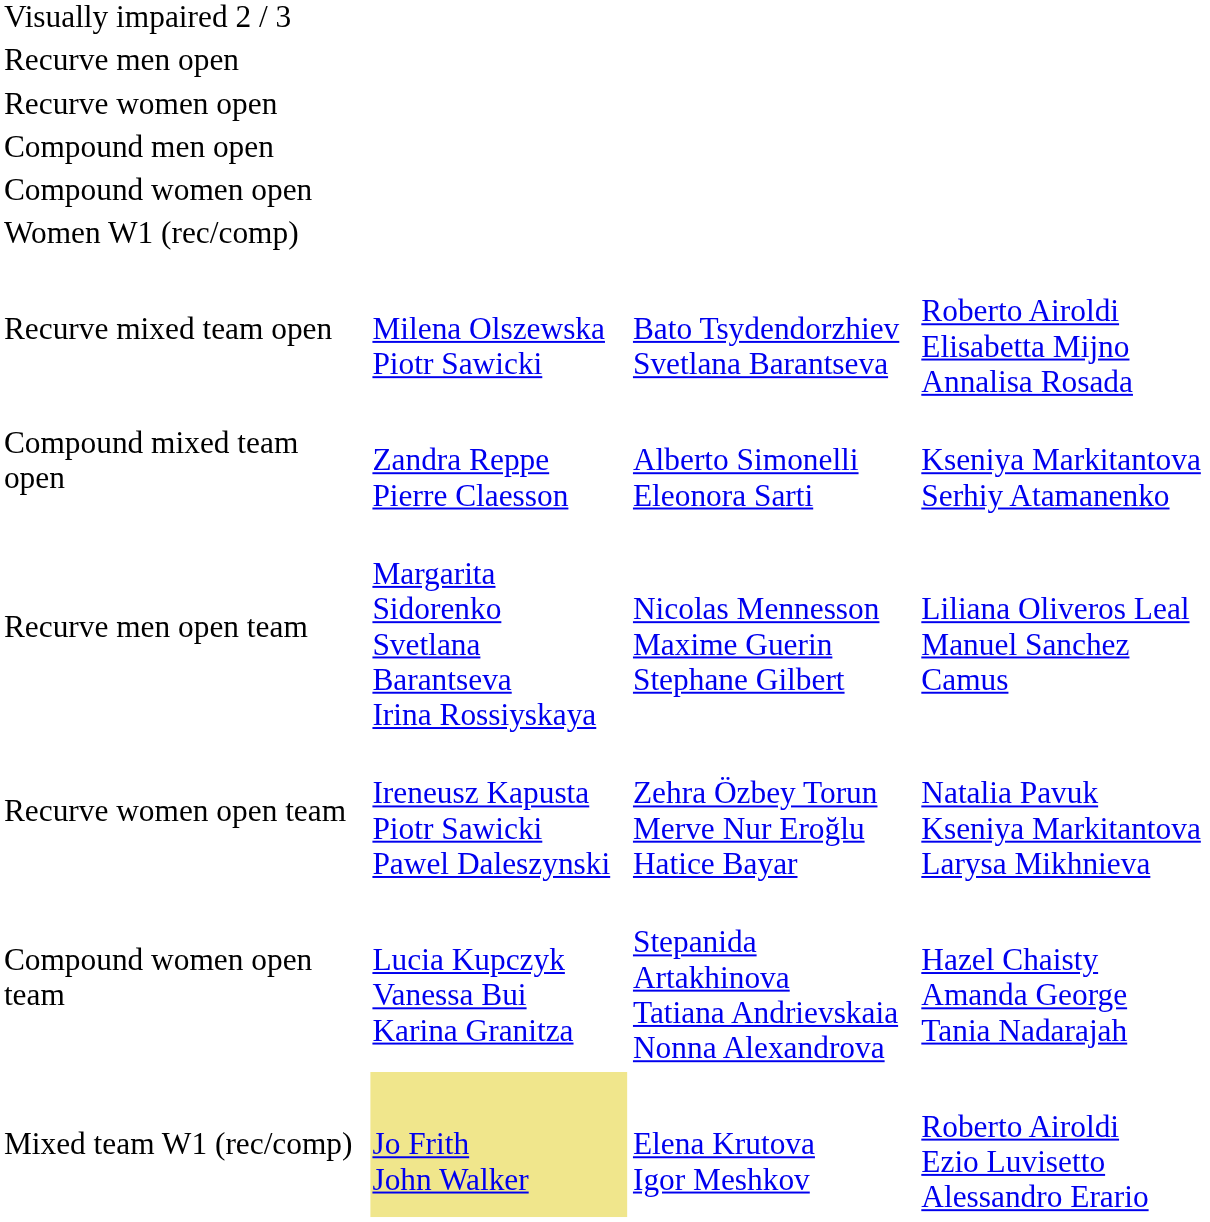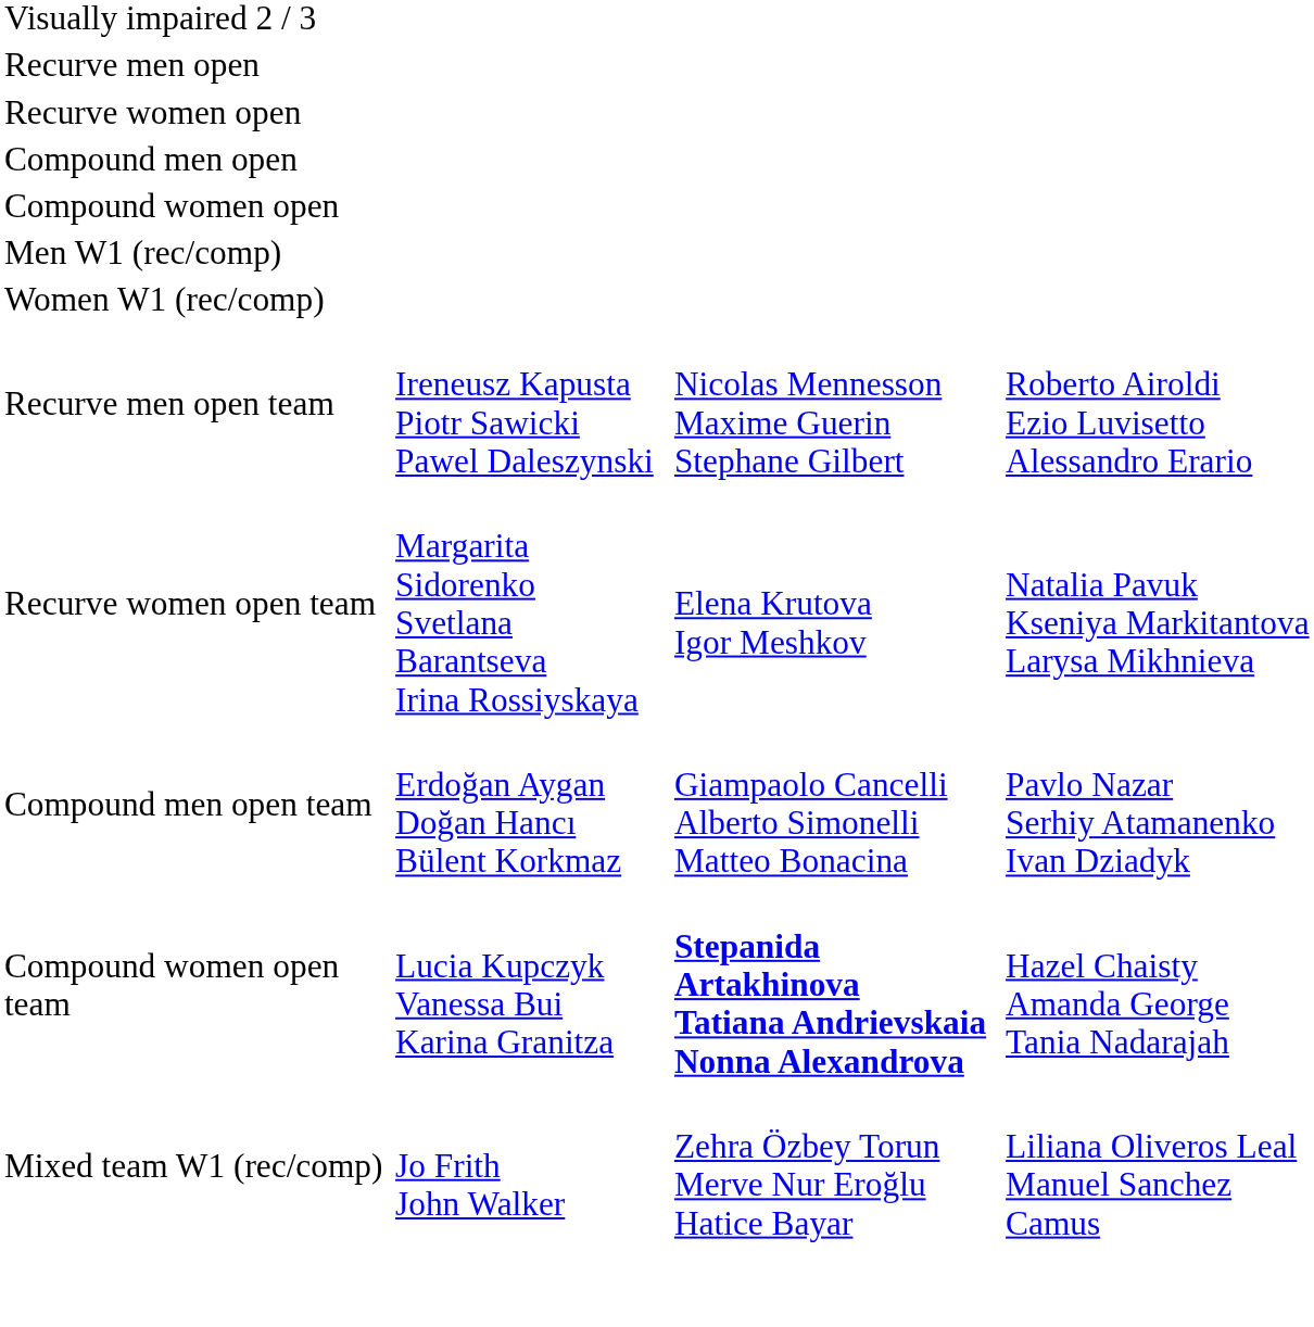+ row: Men W1 (rec/comp)
- row: Recurve mixed team open | Milena Olszewska Piotr Sawicki | Bato Tsydendorzhiev Svetlana Barantseva | Roberto Airoldi Elisabetta Mijno Annalisa Rosada
- row: Compound mixed team open | Zandra Reppe Pierre Claesson | Alberto Simonelli Eleonora Sarti | Kseniya Markitantova Serhiy Atamanenko
Recurve men open team | column 2: Margarita Sidorenko Svetlana Barantseva Irina Rossiyskaya -> Ireneusz Kapusta Piotr Sawicki Pawel Daleszynski
Recurve men open team | column 4: Liliana Oliveros Leal Manuel Sanchez Camus -> Roberto Airoldi Ezio Luvisetto Alessandro Erario
Recurve women open team | column 2: Ireneusz Kapusta Piotr Sawicki Pawel Daleszynski -> Margarita Sidorenko Svetlana Barantseva Irina Rossiyskaya
Recurve women open team | column 3: Zehra Özbey Torun Merve Nur Eroğlu Hatice Bayar -> Elena Krutova Igor Meshkov
+ row: Compound men open team | Erdoğan Aygan Doğan Hancı Bülent Korkmaz | Giampaolo Cancelli Alberto Simonelli Matteo Bonacina | Pavlo Nazar Serhiy Atamanenko Ivan Dziadyk
Compound women open team | column 3: normal -> bold
Mixed team W1 (rec/comp) | column 2: khaki background -> no background
Mixed team W1 (rec/comp) | column 3: Elena Krutova Igor Meshkov -> Zehra Özbey Torun Merve Nur Eroğlu Hatice Bayar
Mixed team W1 (rec/comp) | column 4: Roberto Airoldi Ezio Luvisetto Alessandro Erario -> Liliana Oliveros Leal Manuel Sanchez Camus
